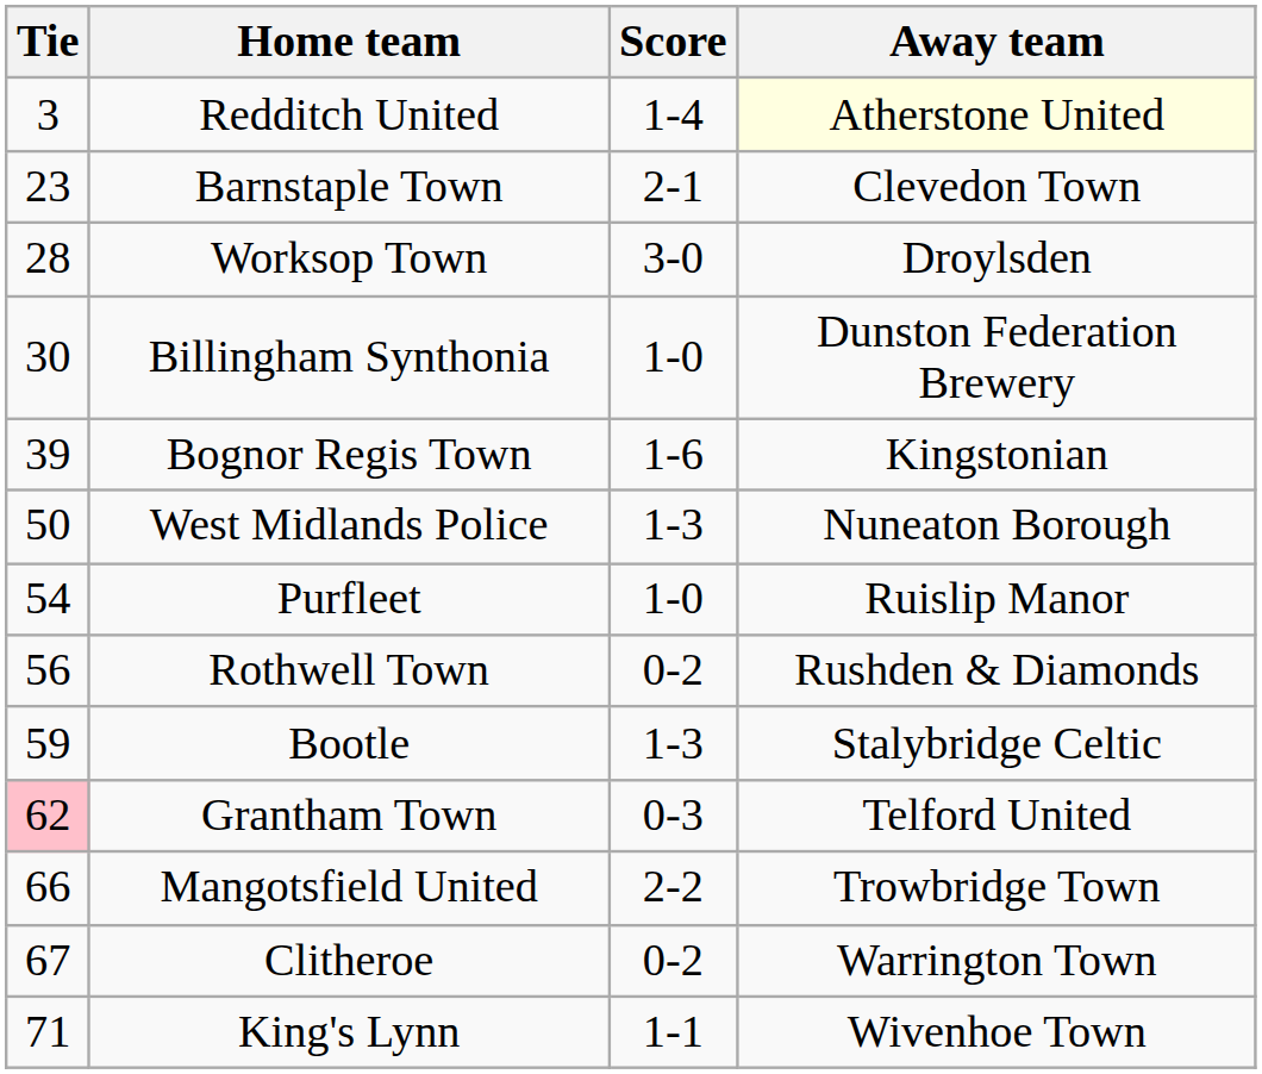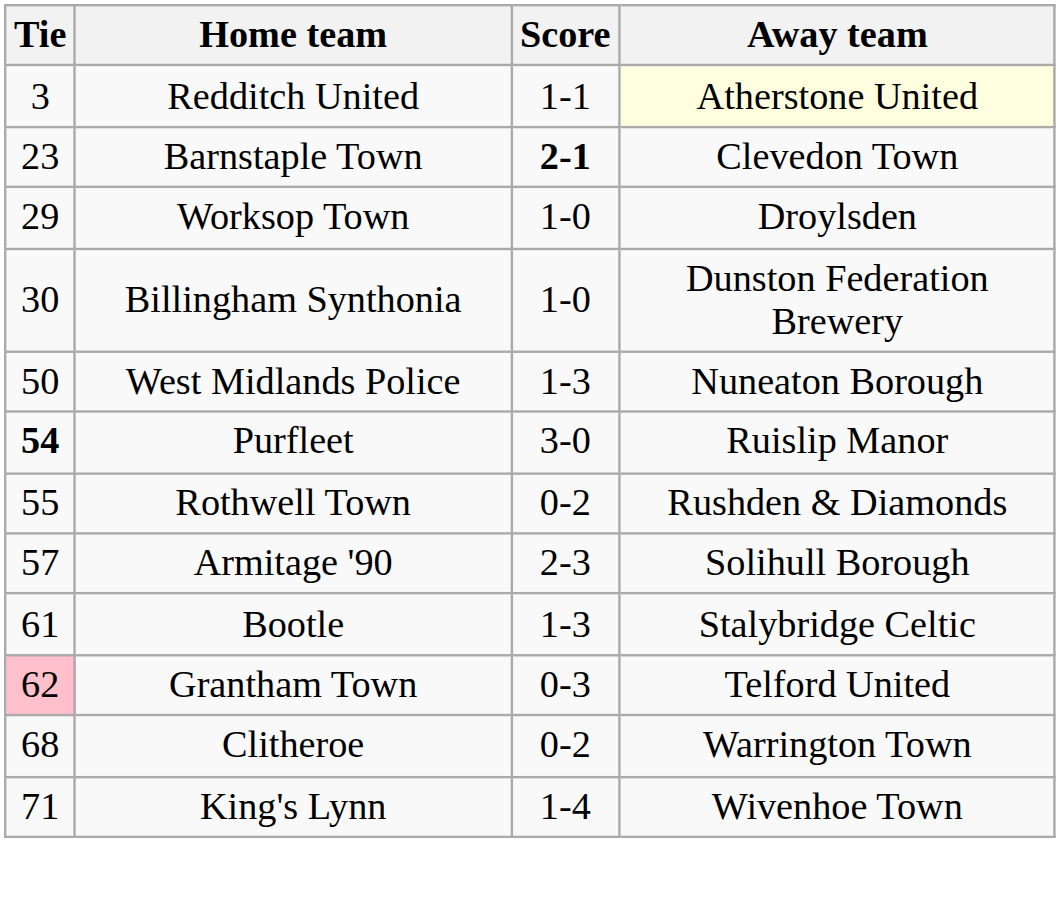Redditch United | Score: 1-4 -> 1-1
Barnstaple Town | Score: normal -> bold
Worksop Town | Tie: 28 -> 29
Worksop Town | Score: 3-0 -> 1-0
- row: 39 | Bognor Regis Town | 1-6 | Kingstonian
Purfleet | Tie: normal -> bold
Purfleet | Score: 1-0 -> 3-0
Rothwell Town | Tie: 56 -> 55
+ row: 57 | Armitage '90 | 2-3 | Solihull Borough
Bootle | Tie: 59 -> 61
- row: 66 | Mangotsfield United | 2-2 | Trowbridge Town
Clitheroe | Tie: 67 -> 68
King's Lynn | Score: 1-1 -> 1-4
